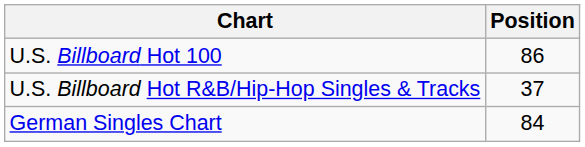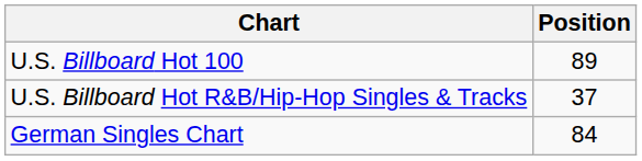U.S. Billboard Hot 100 | Position: 86 -> 89
